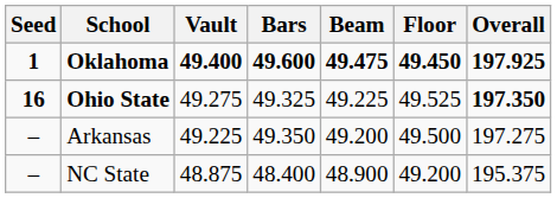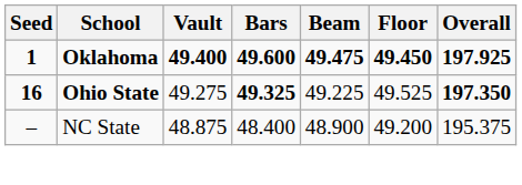Ohio State | Bars: normal -> bold
- row: – | Arkansas | 49.225 | 49.350 | 49.200 | 49.500 | 197.275
